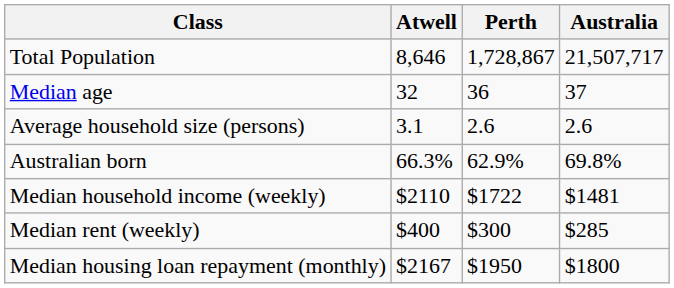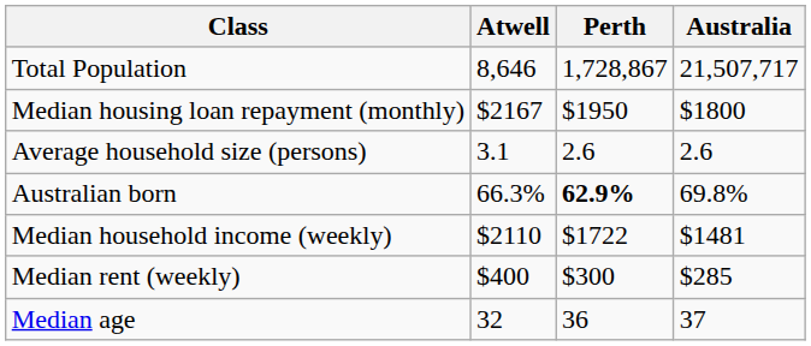rows swapped: Median age <-> Median housing loan repayment (monthly)
Australian born | Perth: normal -> bold
